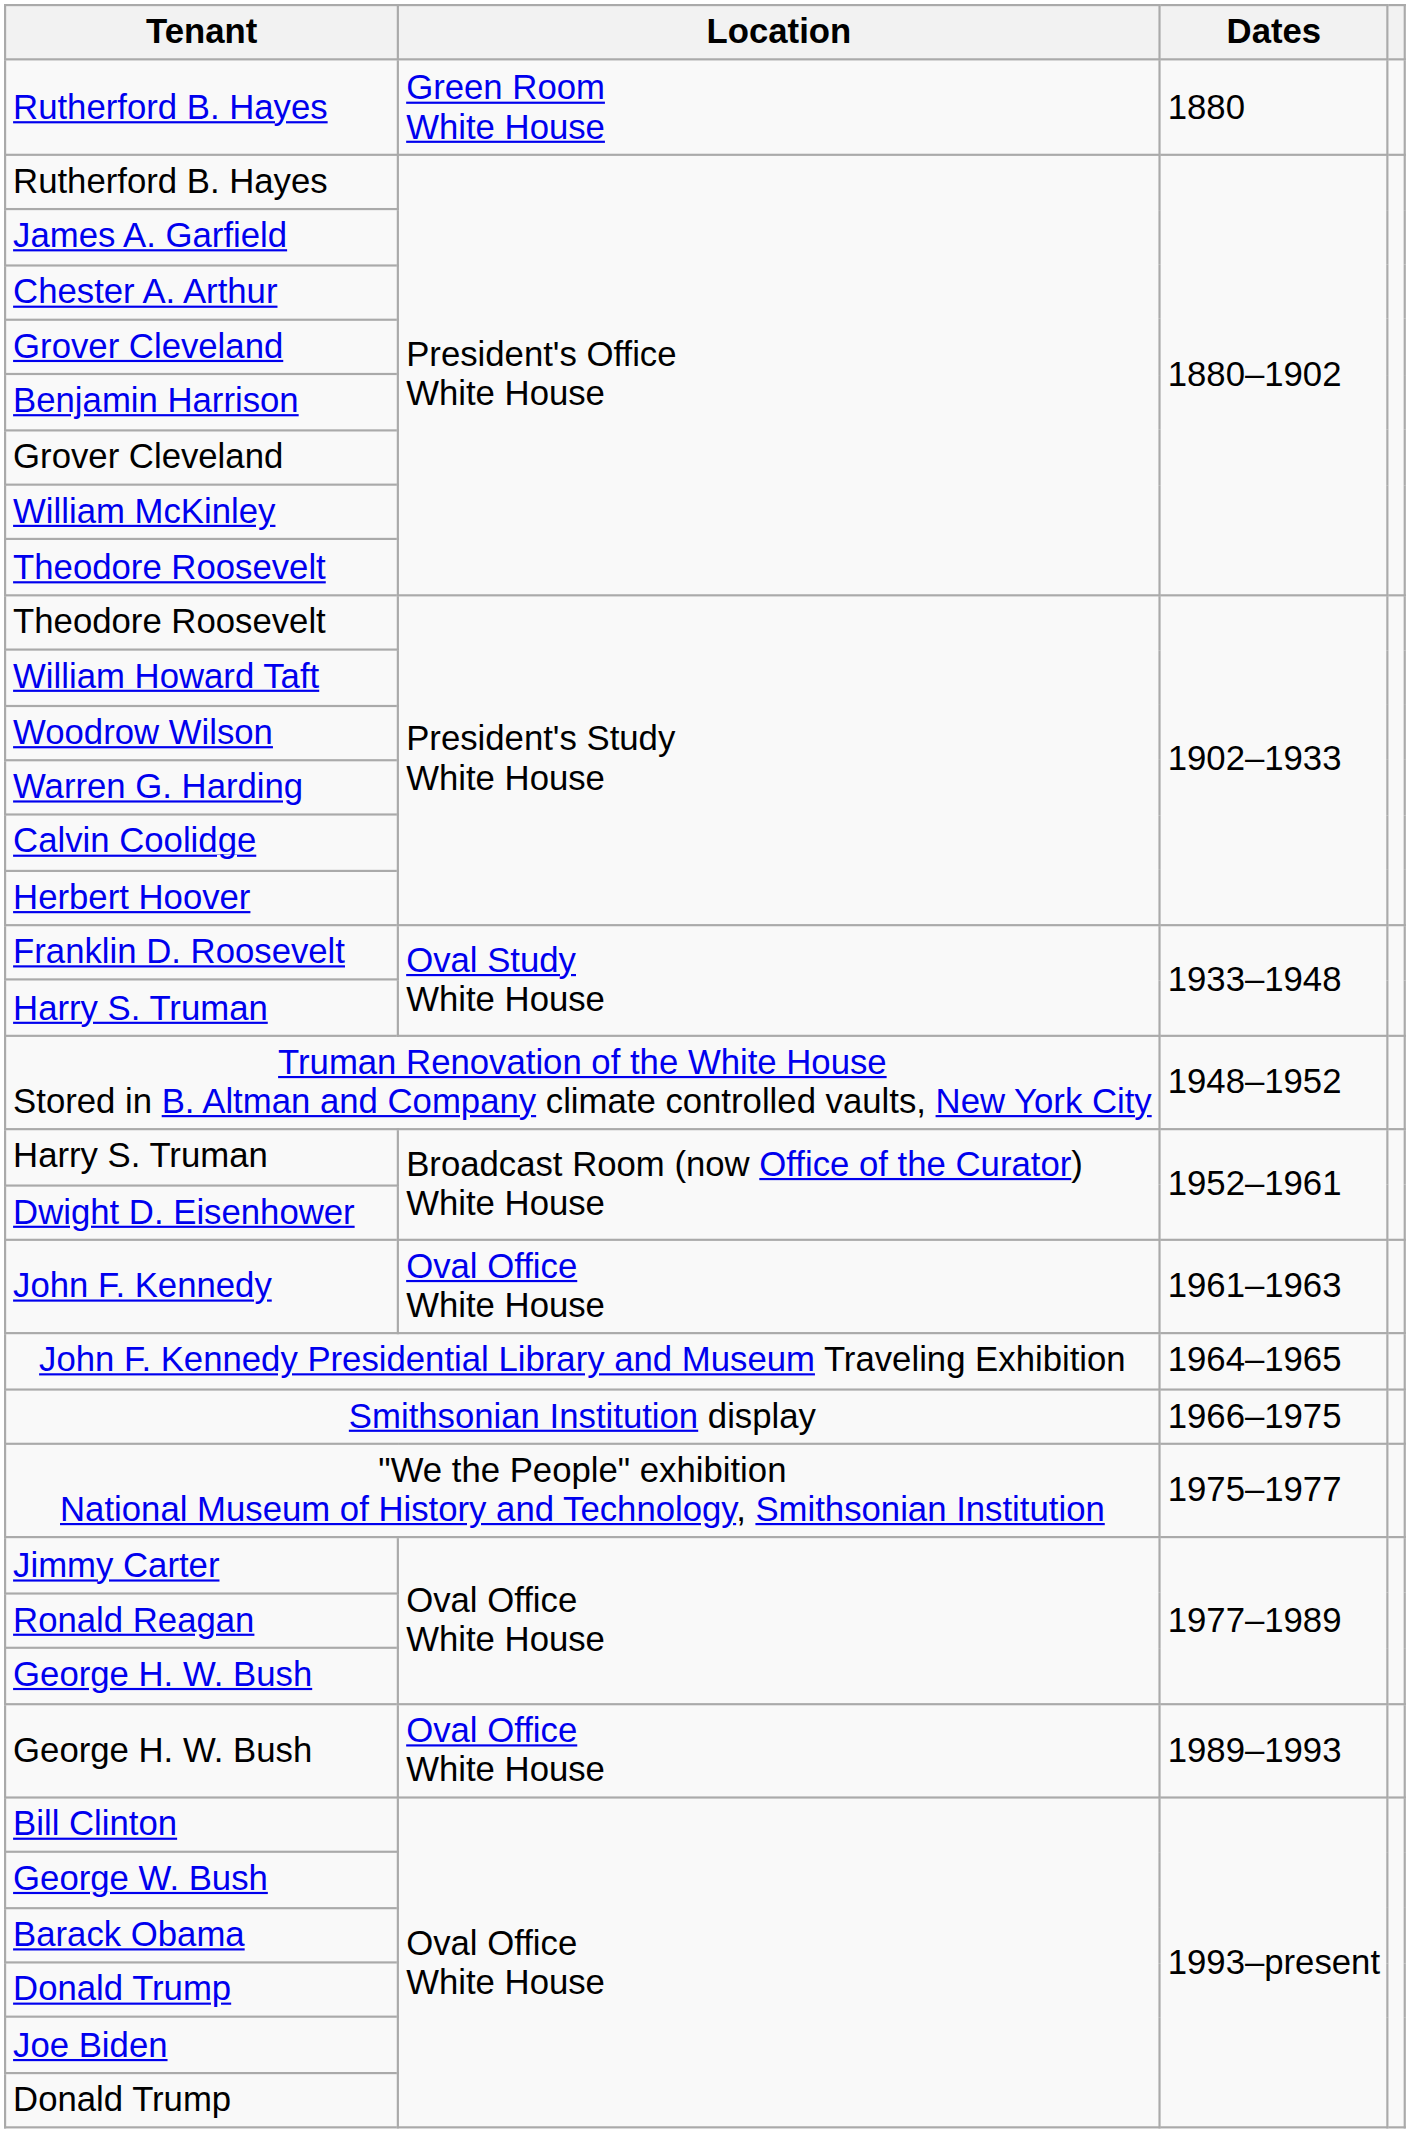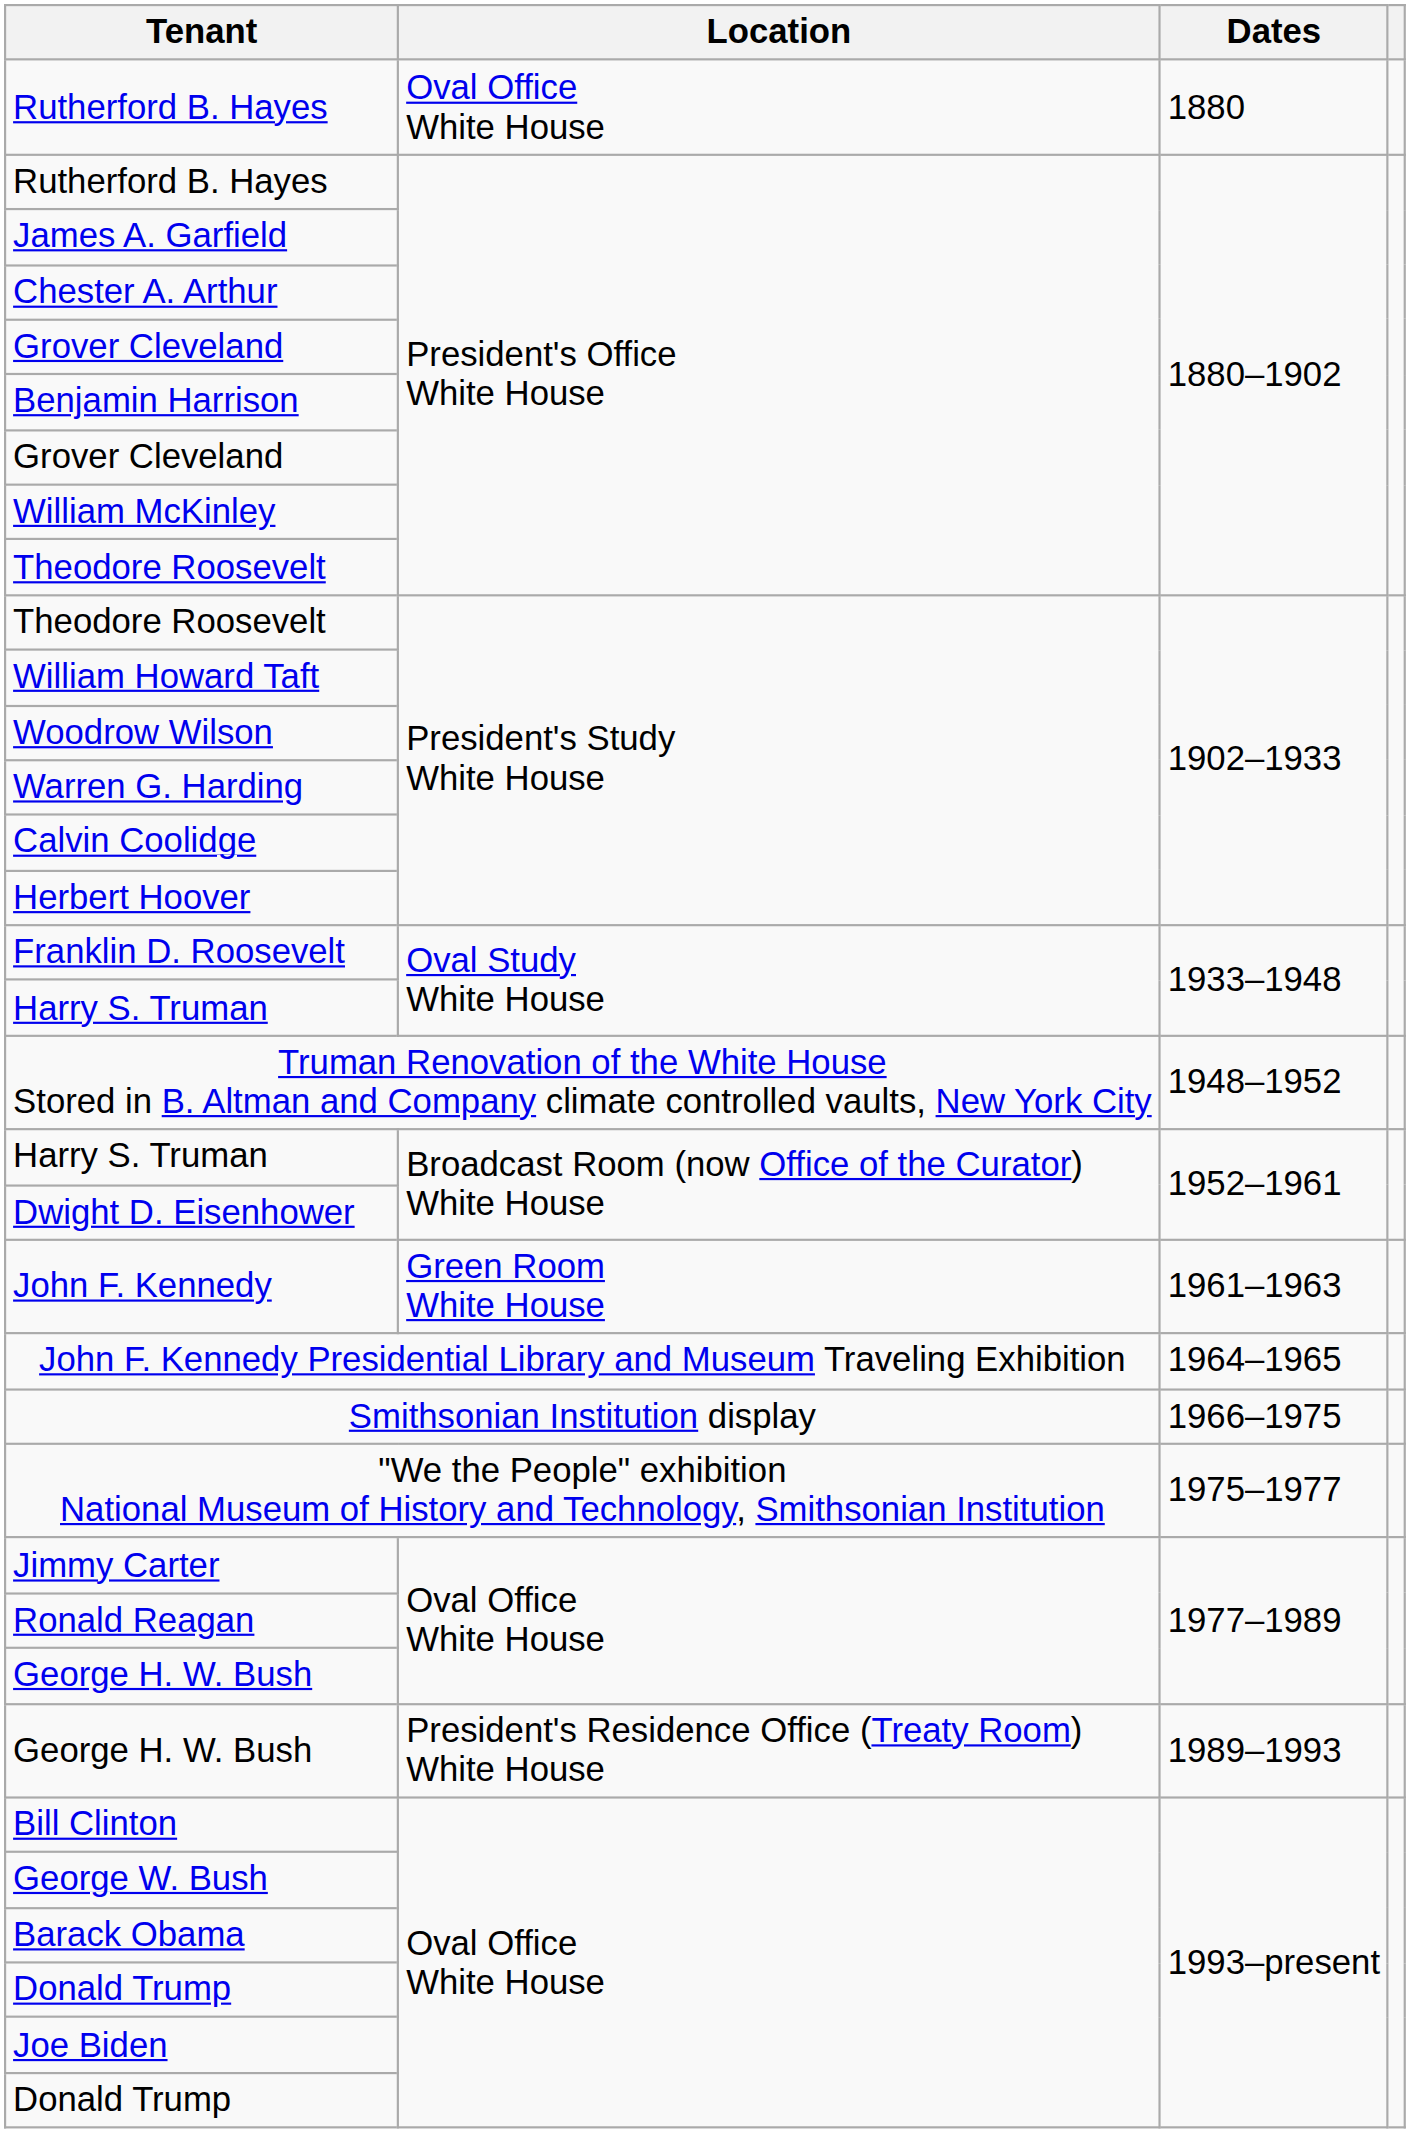Rutherford B. Hayes / 1880 | Location: Green Room White House -> Oval Office White House
John F. Kennedy | Location: Oval Office White House -> Green Room White House
George H. W. Bush / 1989–1993 | Location: Oval Office White House -> President's Residence Office (Treaty Room) White House
